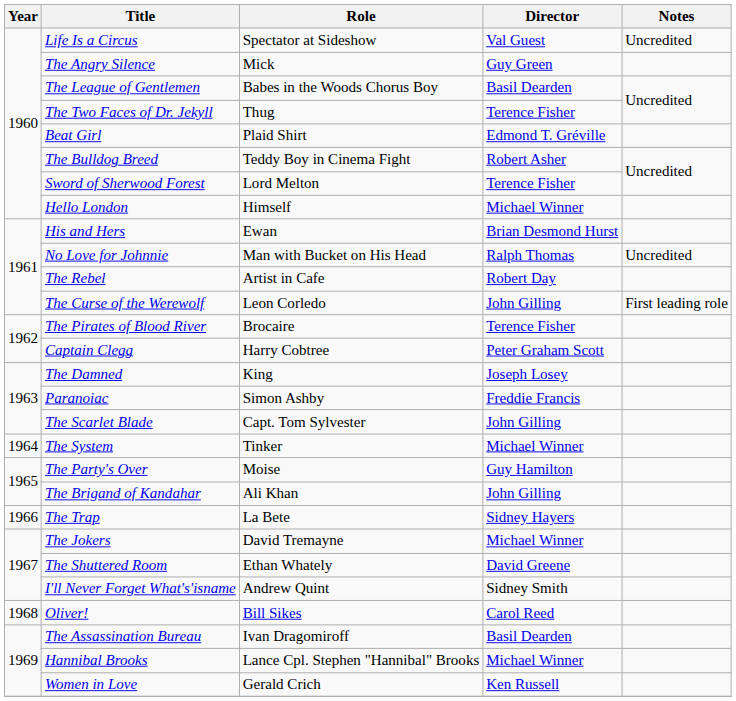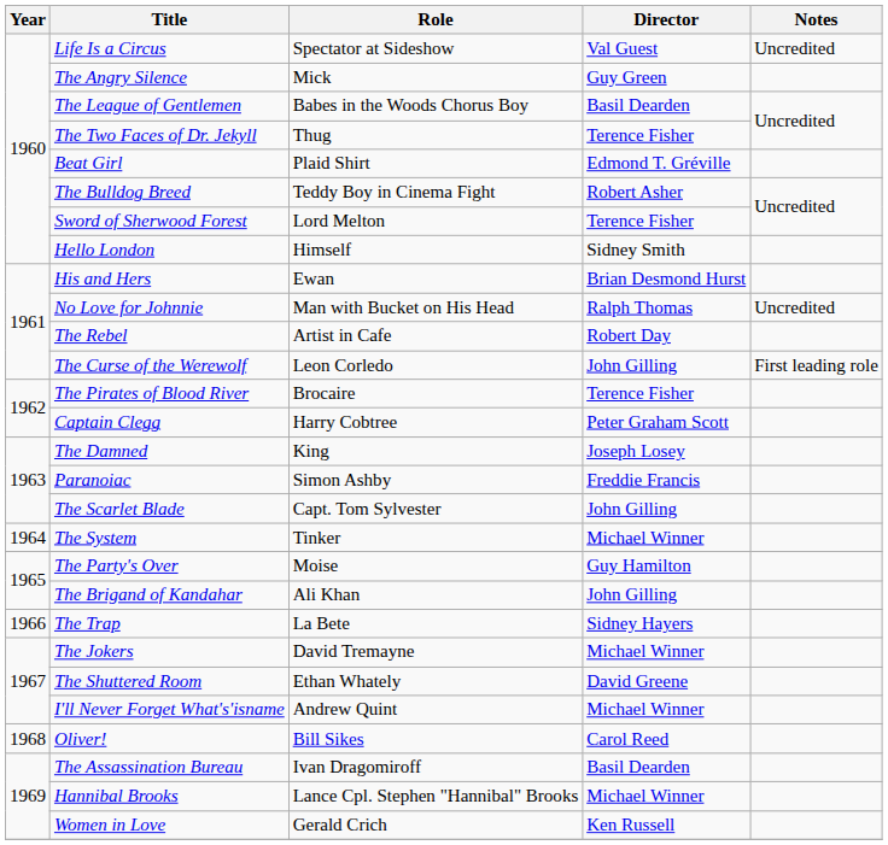Hello London | Director: Michael Winner -> Sidney Smith
I'll Never Forget What's'isname | Director: Sidney Smith -> Michael Winner
